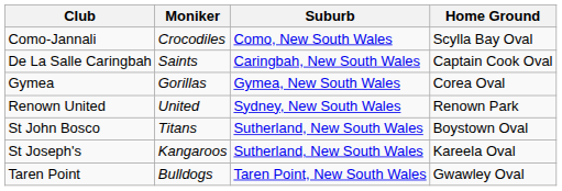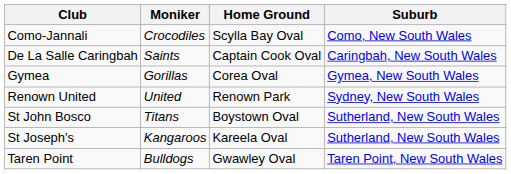columns swapped: Home Ground <-> Suburb
